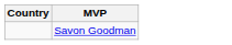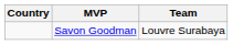+ column: Team | Louvre Surabaya
